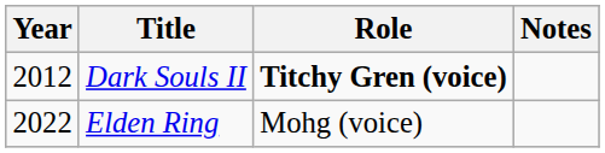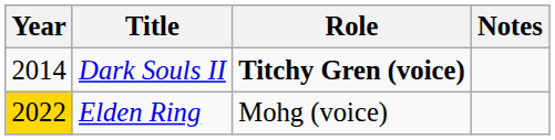Dark Souls II | Year: 2012 -> 2014
Elden Ring | Year: no background -> gold background
